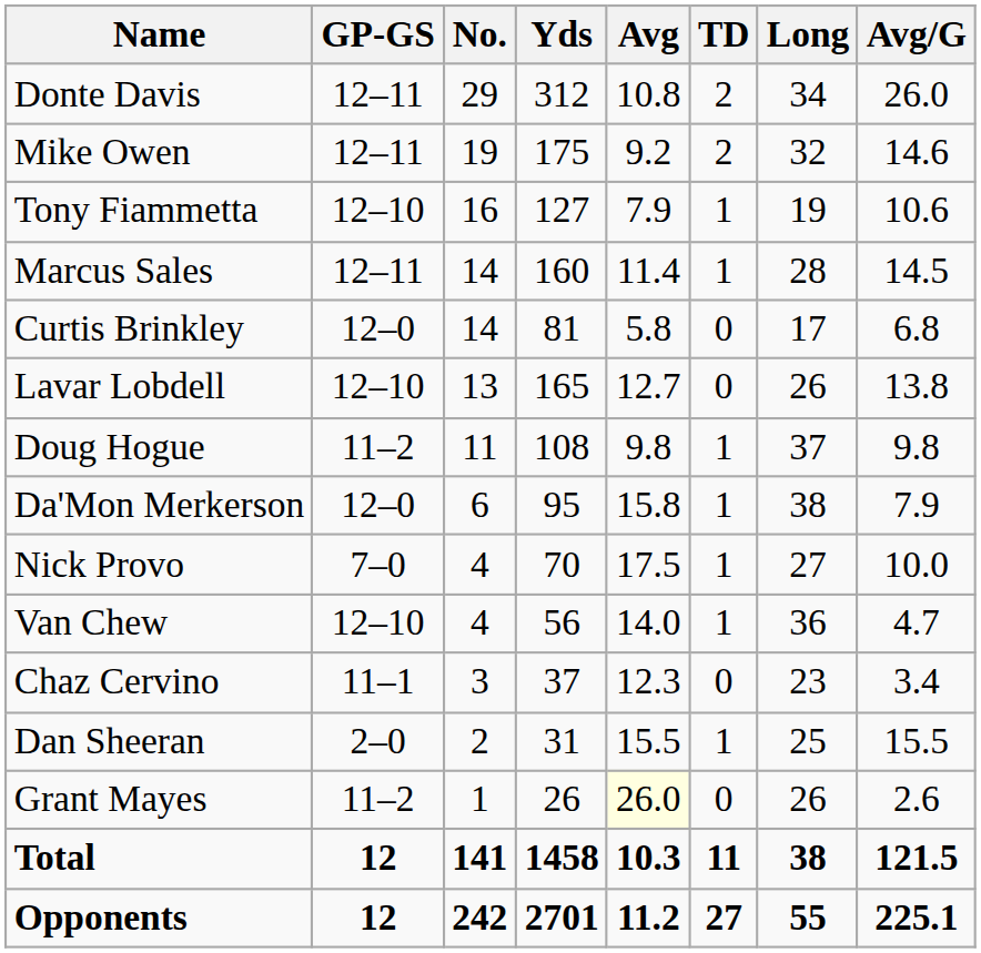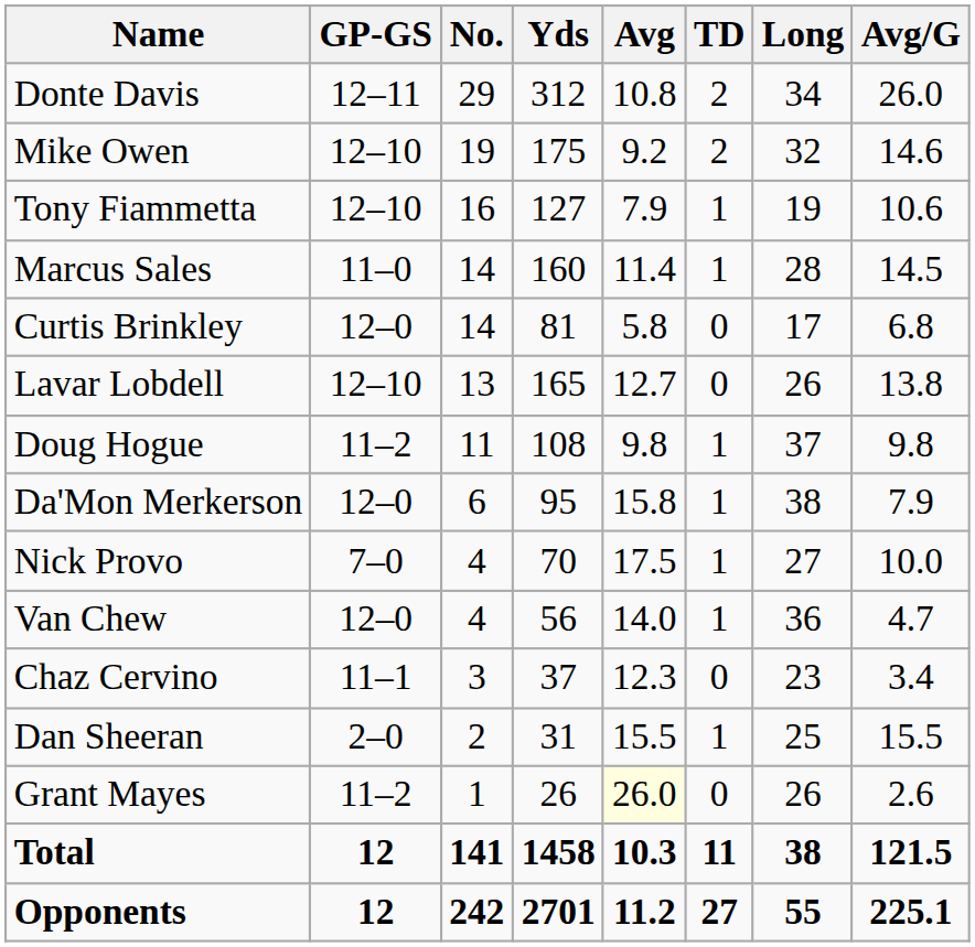Mike Owen | GP-GS: 12–11 -> 12–10
Marcus Sales | GP-GS: 12–11 -> 11–0
Van Chew | GP-GS: 12–10 -> 12–0
